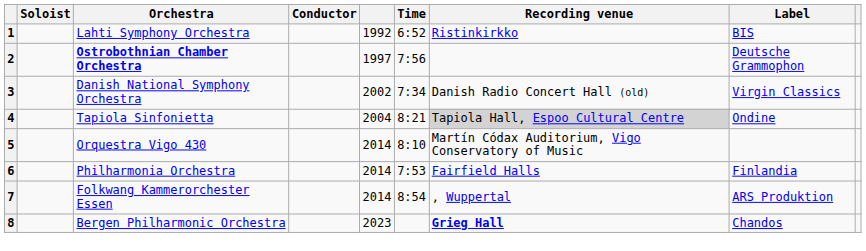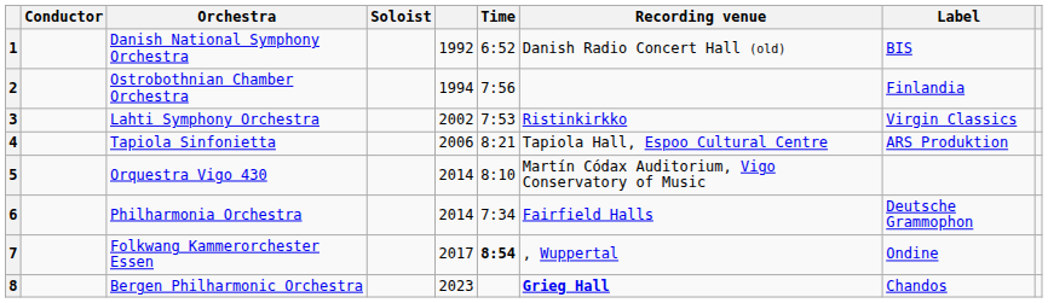columns swapped: Conductor <-> Soloist
1 | Orchestra: Lahti Symphony Orchestra -> Danish National Symphony Orchestra
1 | Recording venue: Ristinkirkko -> Danish Radio Concert Hall (old)
2 | Orchestra: bold -> normal
2 | column 5: 1997 -> 1994
2 | Label: Deutsche Grammophon -> Finlandia
3 | Orchestra: Danish National Symphony Orchestra -> Lahti Symphony Orchestra
3 | Time: 7:34 -> 7:53
3 | Recording venue: Danish Radio Concert Hall (old) -> Ristinkirkko
4 | column 5: 2004 -> 2006
4 | Recording venue: lightgrey background -> no background
4 | Label: Ondine -> ARS Produktion
6 | Time: 7:53 -> 7:34
6 | Label: Finlandia -> Deutsche Grammophon
7 | column 5: 2014 -> 2017
7 | Time: normal -> bold
7 | Label: ARS Produktion -> Ondine
